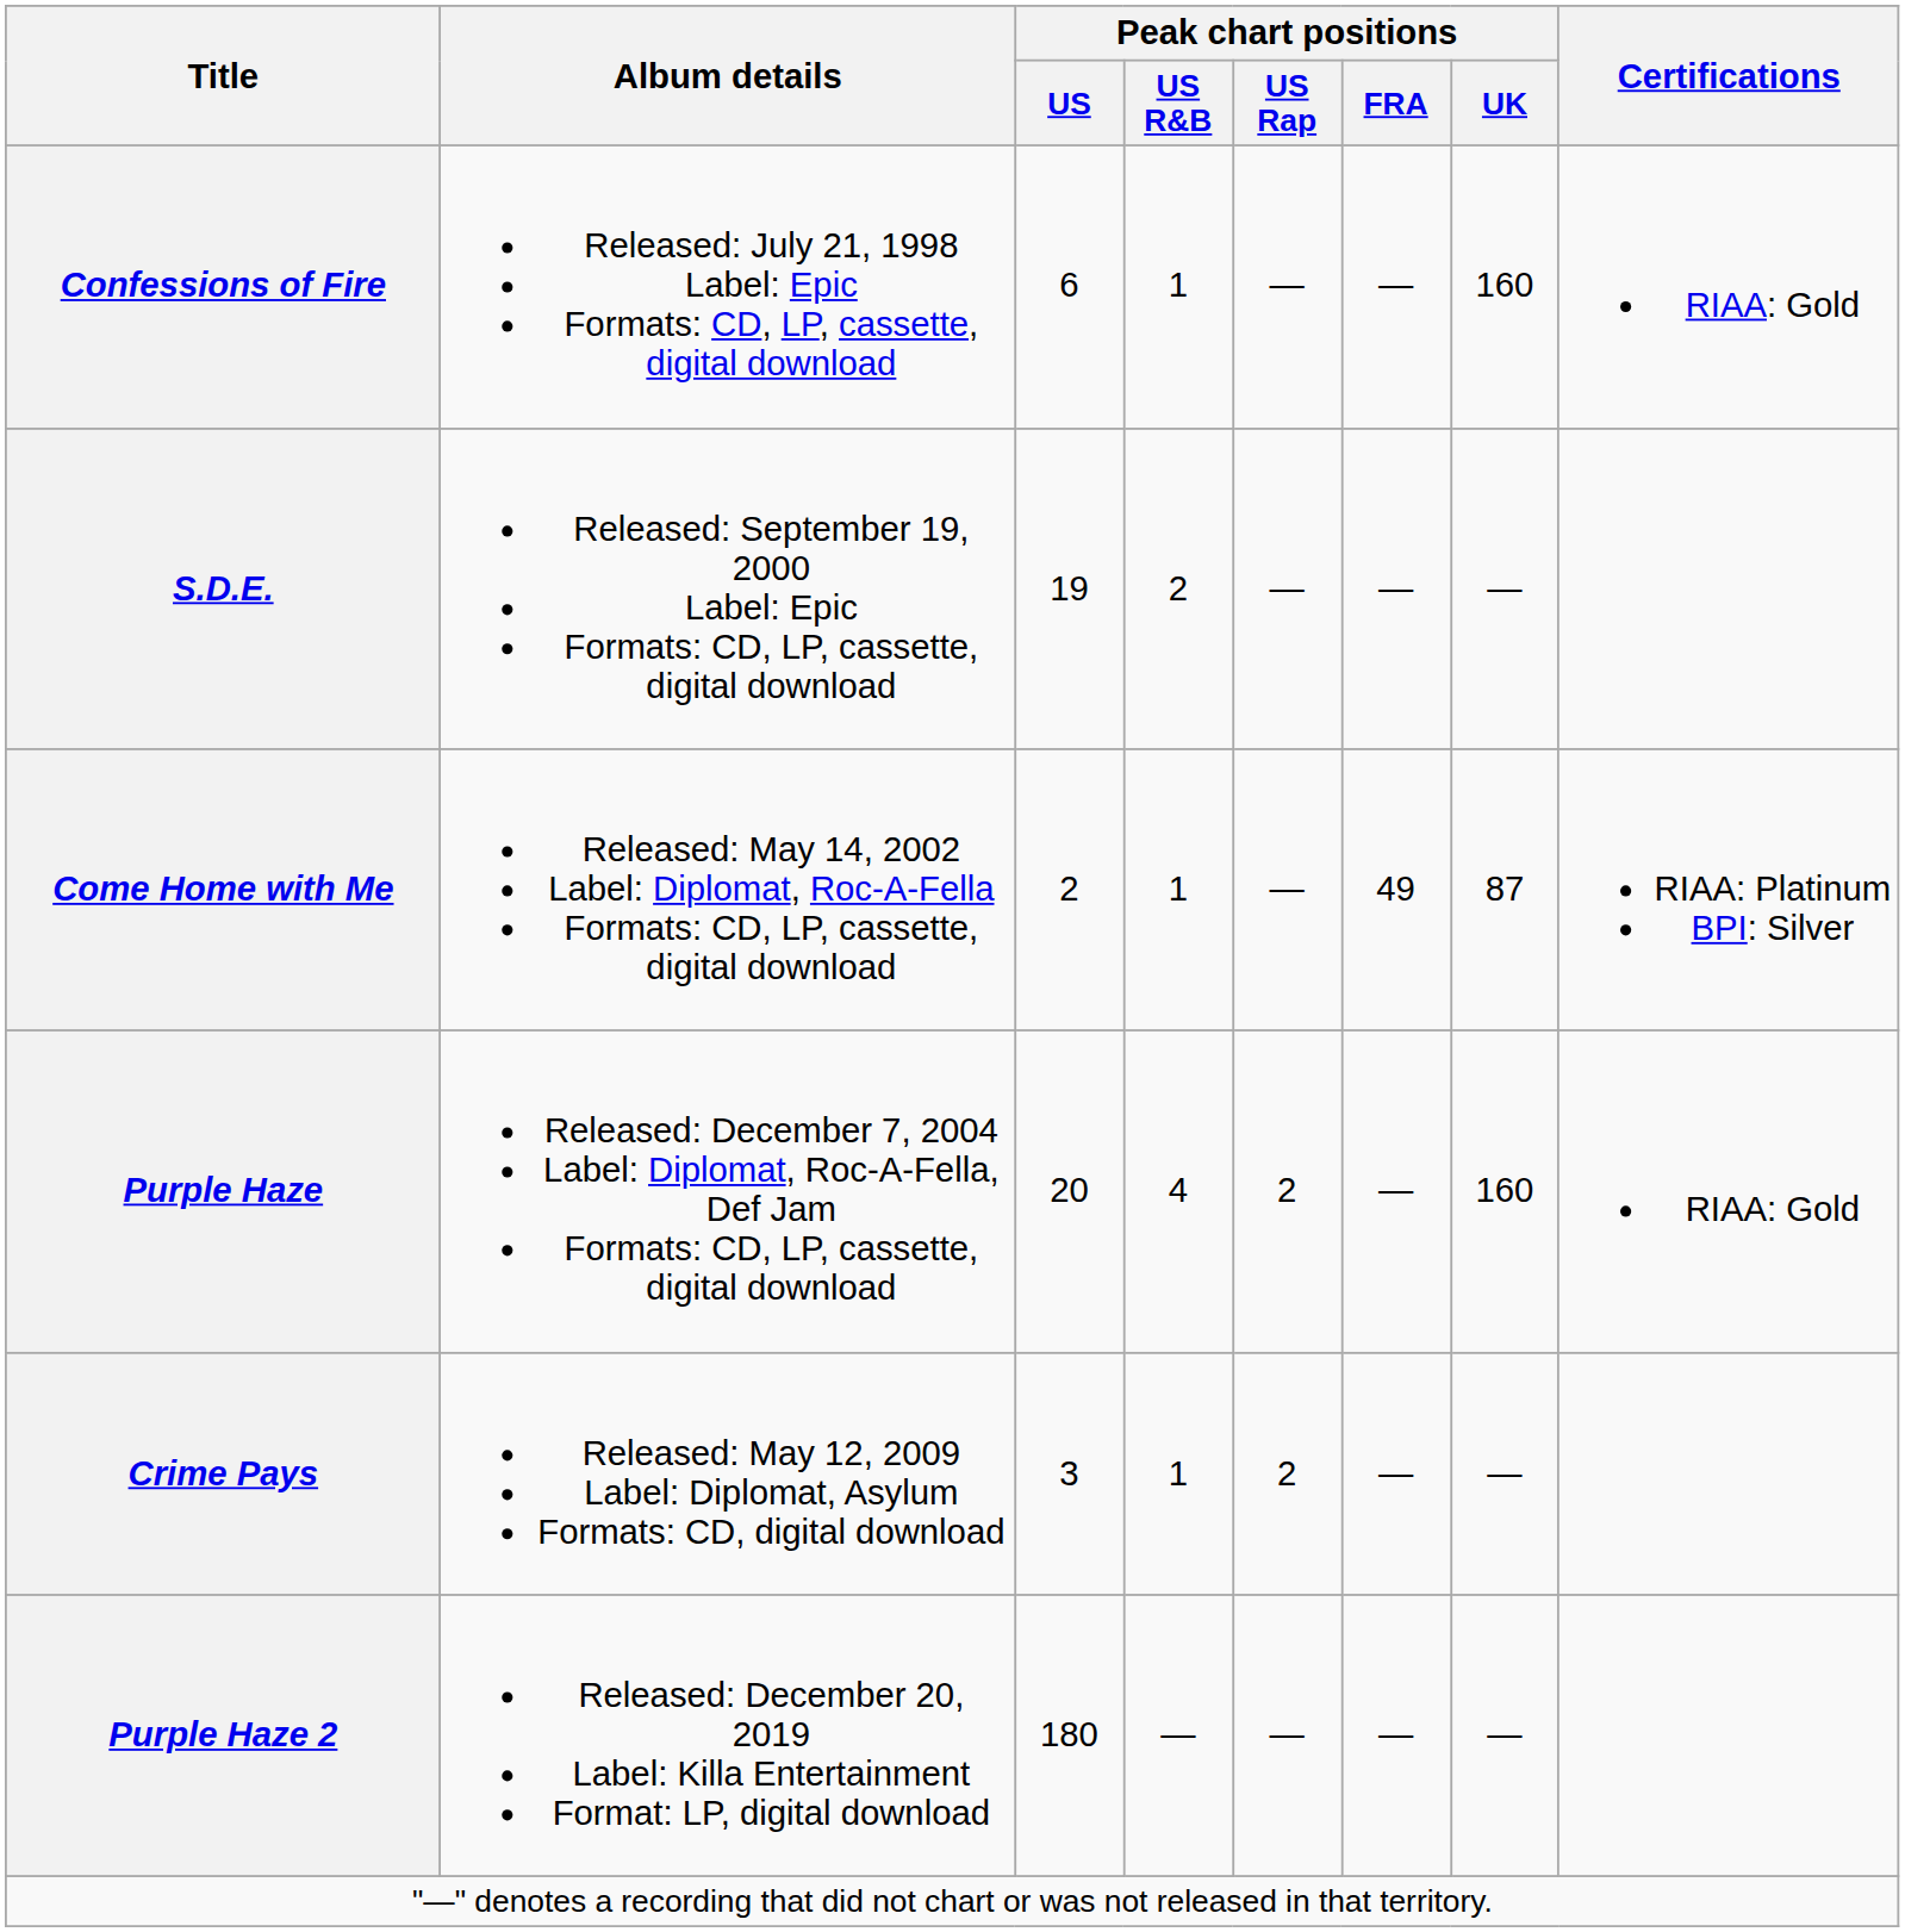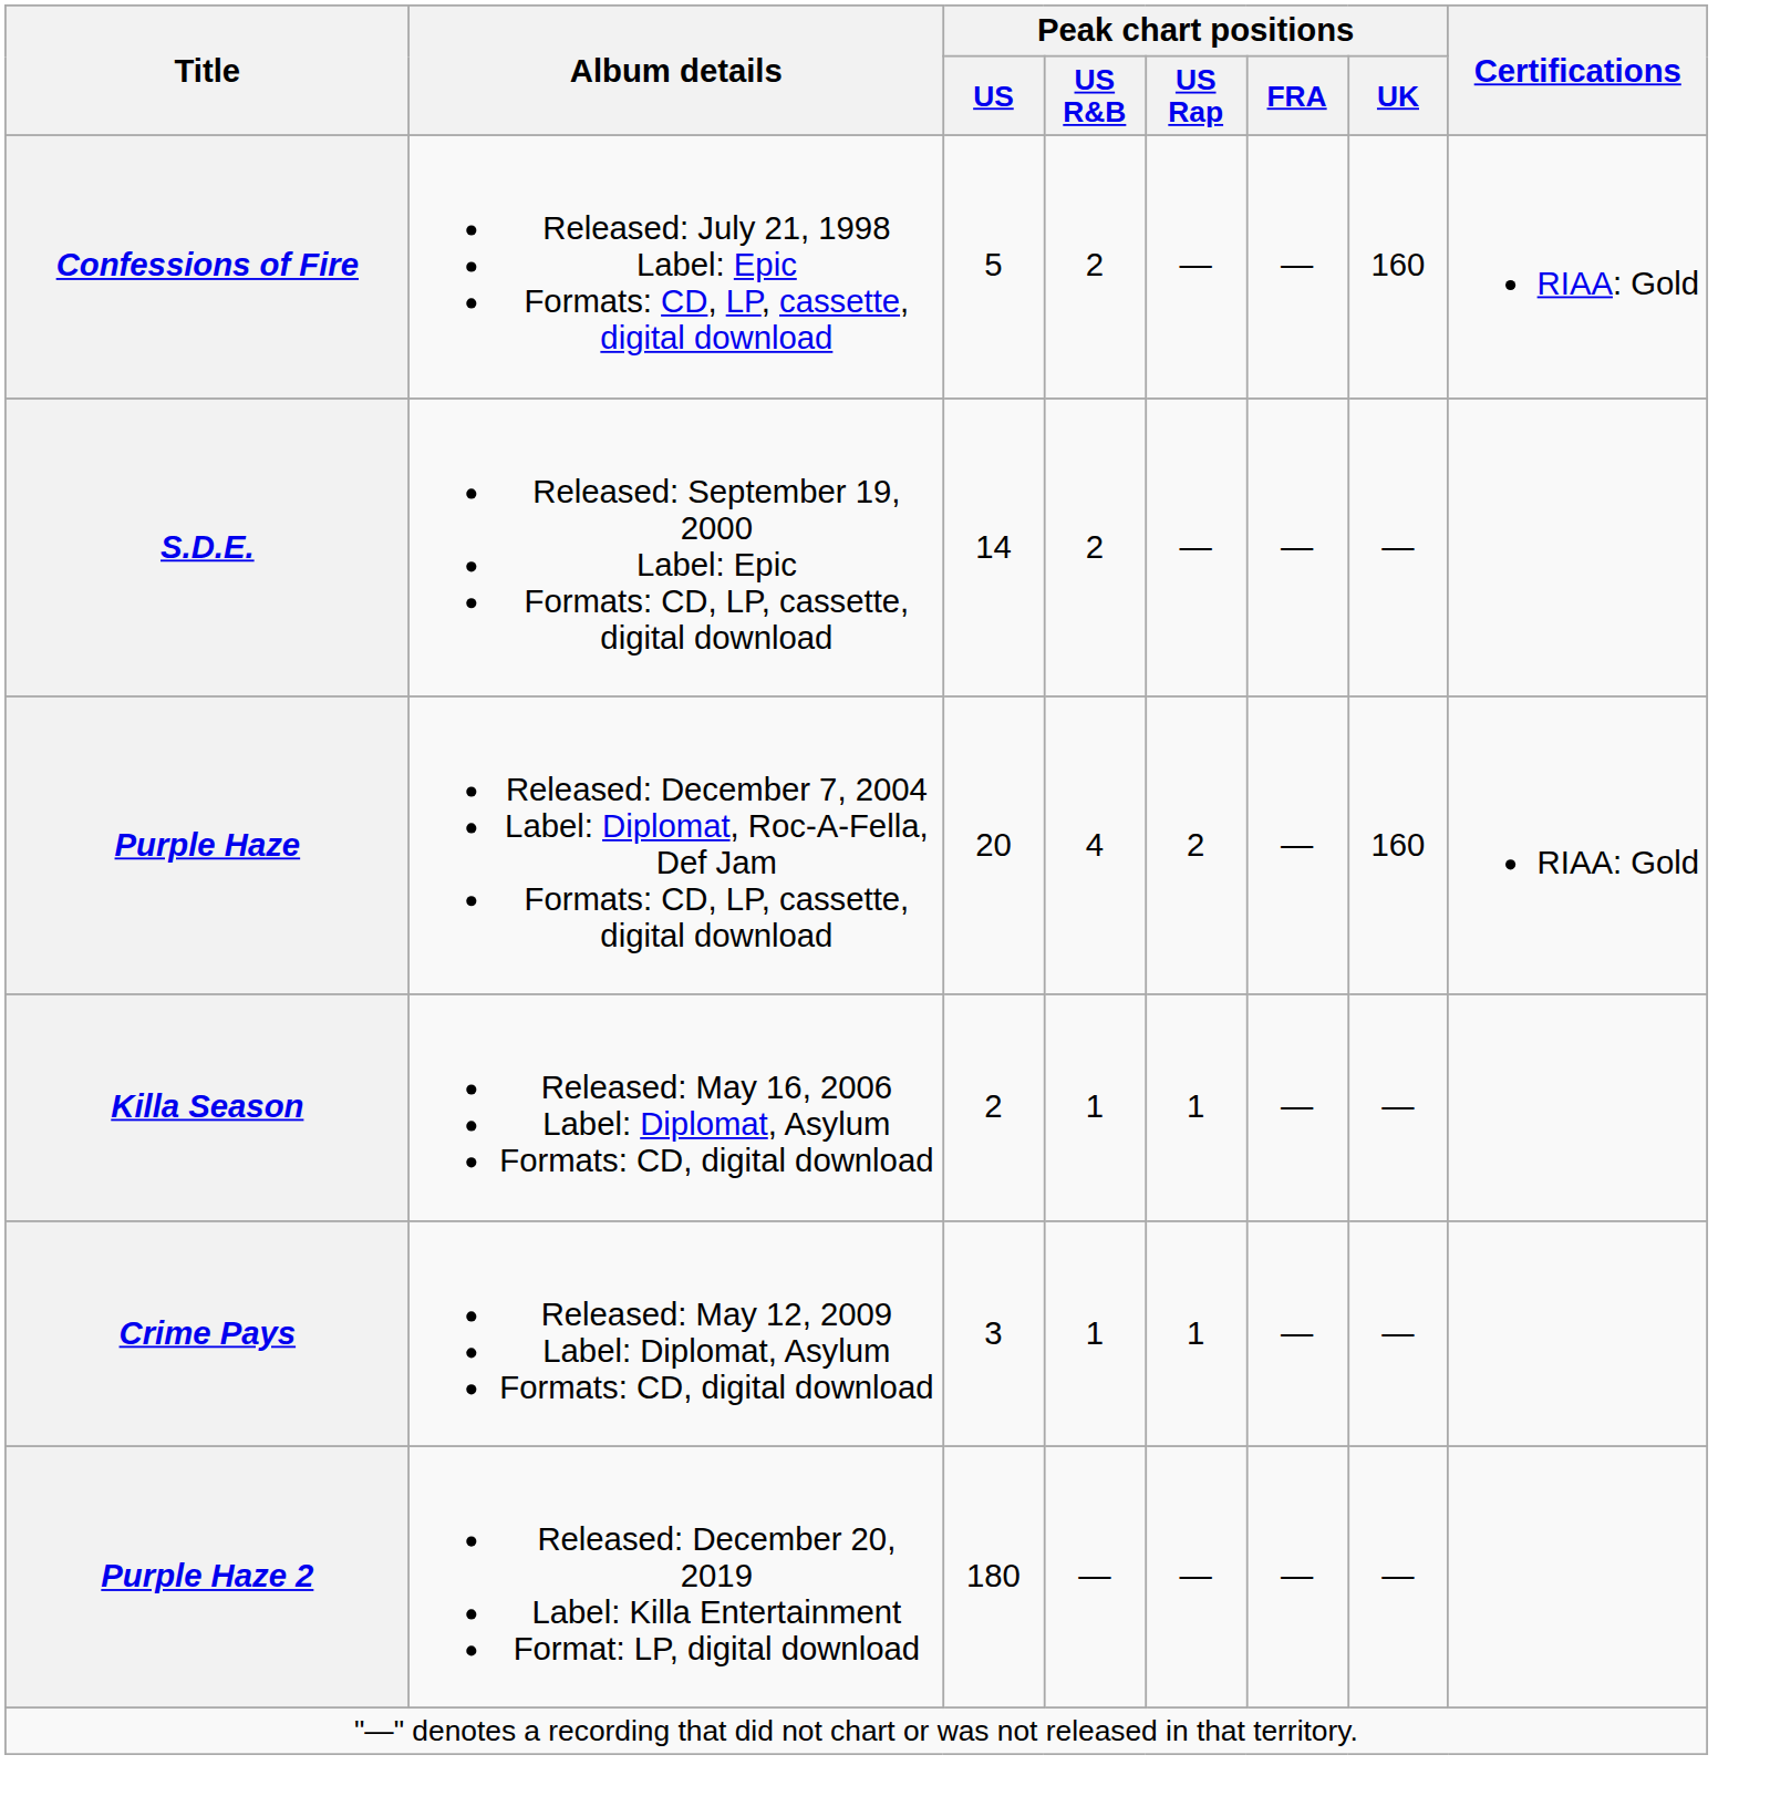Confessions of Fire | Peak chart positions / US: 6 -> 5
Confessions of Fire | Peak chart positions / US R&B: 1 -> 2
S.D.E. | Peak chart positions / US: 19 -> 14
- row: Come Home with Me | Released: May 14, 2002 Label: Diplomat, Roc-A-Fella Formats: CD, LP, cassette, digital download | 2 | 1 | — | 49 | 87 | RIAA: Platinum BPI: Silver
+ row: Killa Season | Released: May 16, 2006 Label: Diplomat, Asylum Formats: CD, digital download | 2 | 1 | 1 | — | —
Crime Pays | Peak chart positions / US Rap: 2 -> 1
